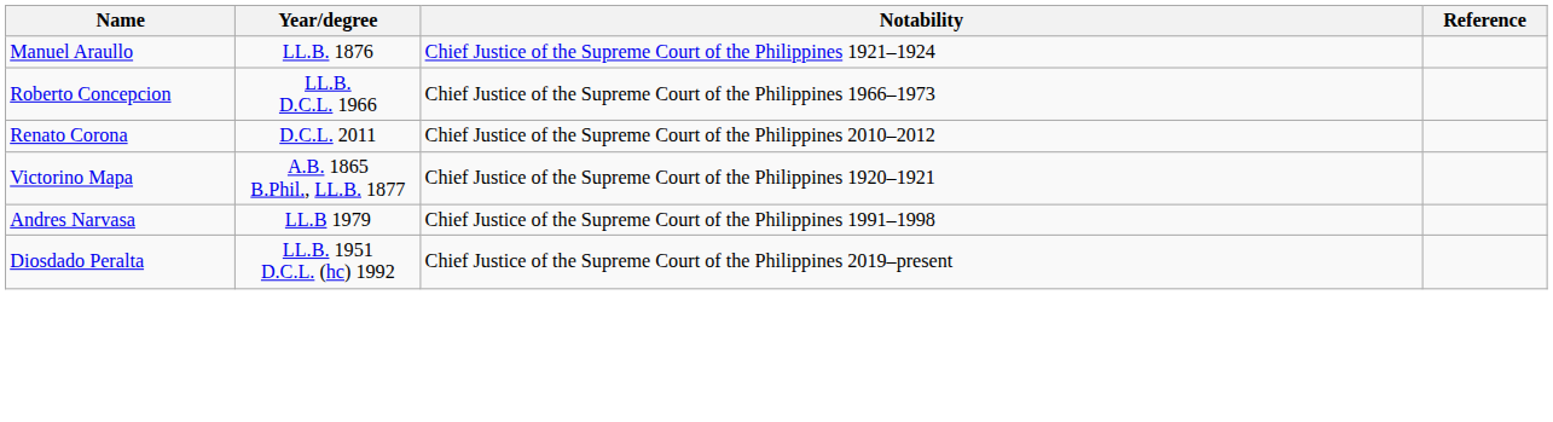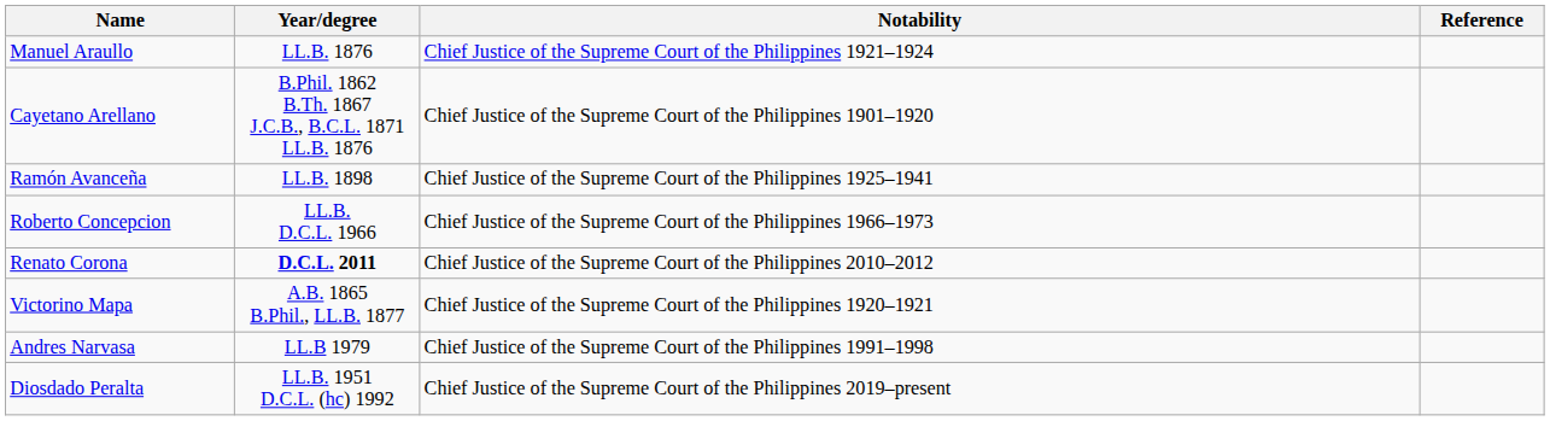+ row: Cayetano Arellano | B.Phil. 1862 B.Th. 1867 J.C.B., B.C.L. 1871 LL.B. 1876 | Chief Justice of the Supreme Court of the Philippines 1901–1920
+ row: Ramón Avanceña | LL.B. 1898 | Chief Justice of the Supreme Court of the Philippines 1925–1941
Renato Corona | Year/degree: normal -> bold
